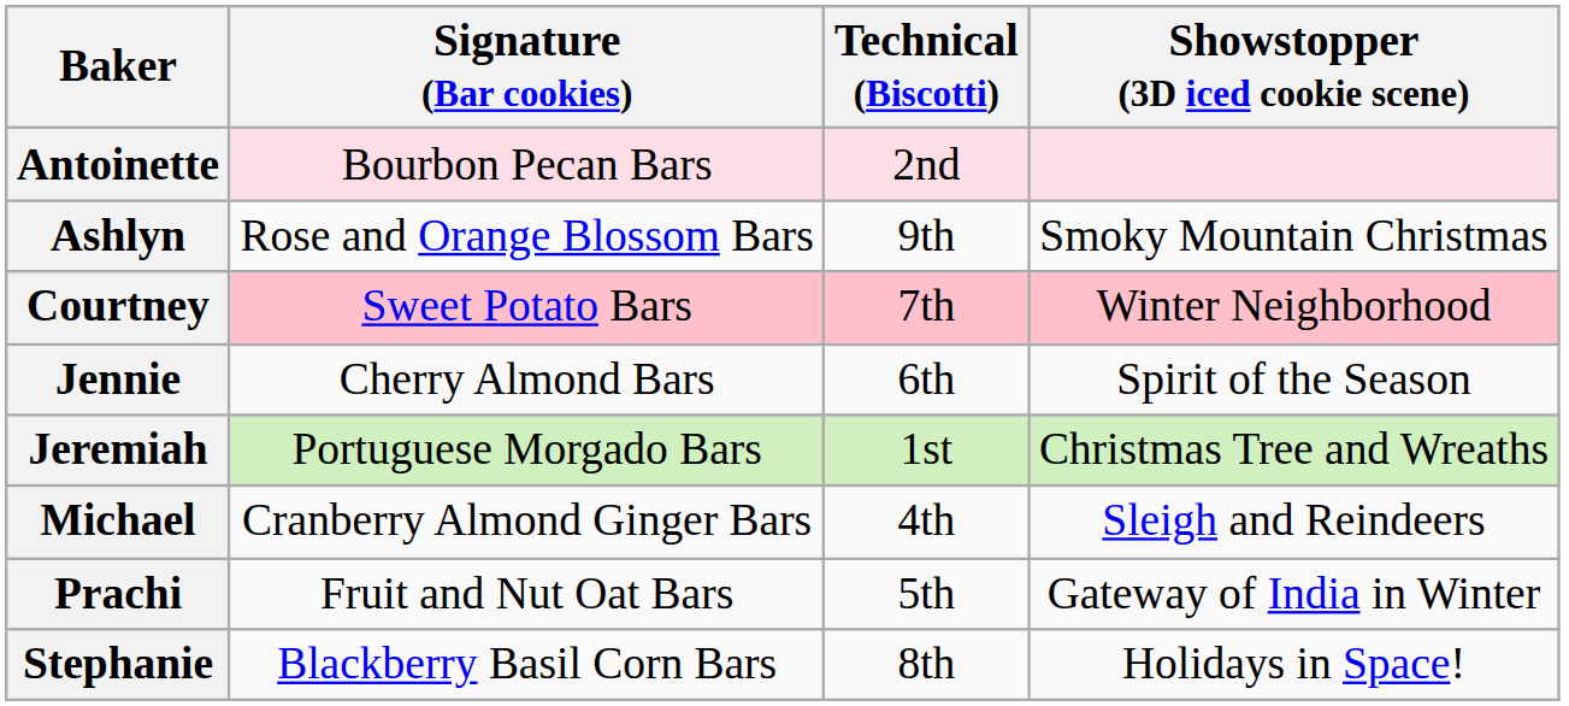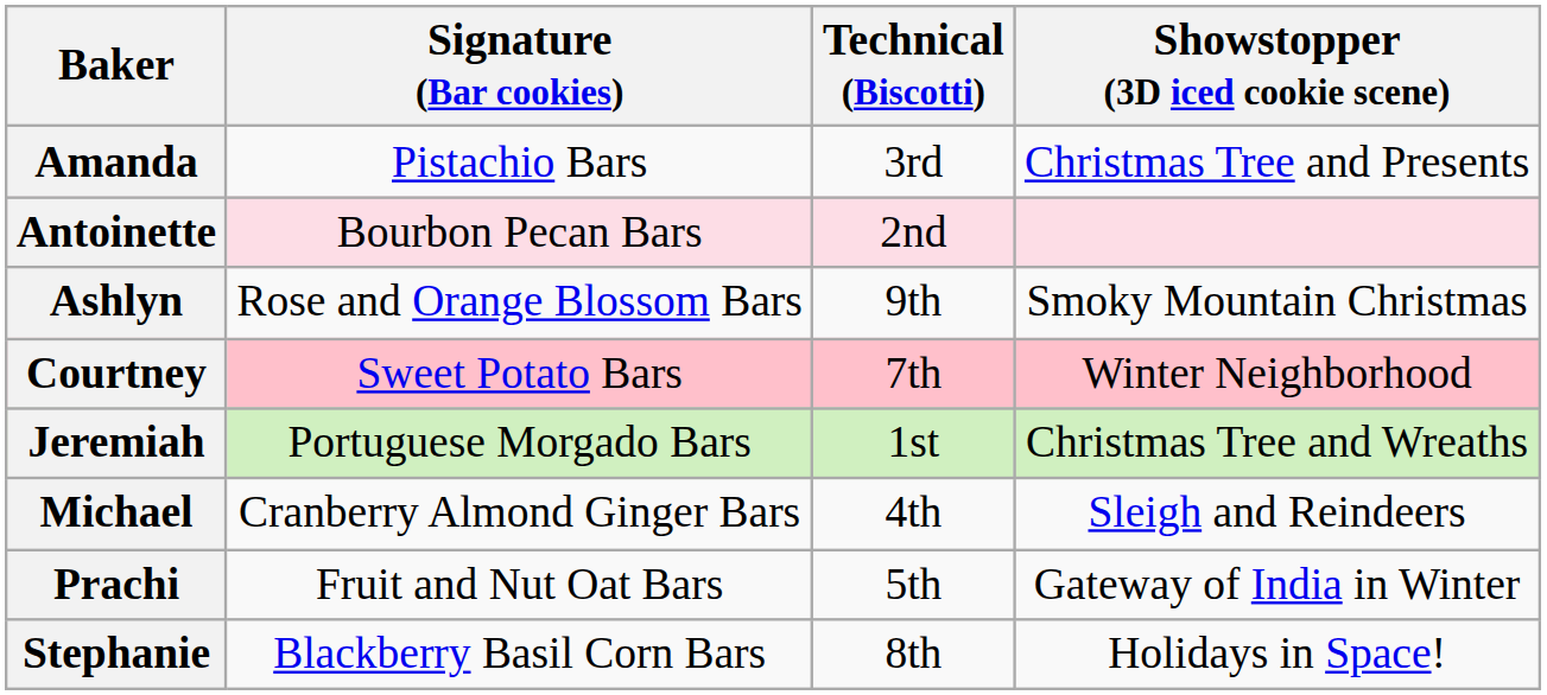+ row: Amanda | Pistachio Bars | 3rd | Christmas Tree and Presents
- row: Jennie | Cherry Almond Bars | 6th | Spirit of the Season
